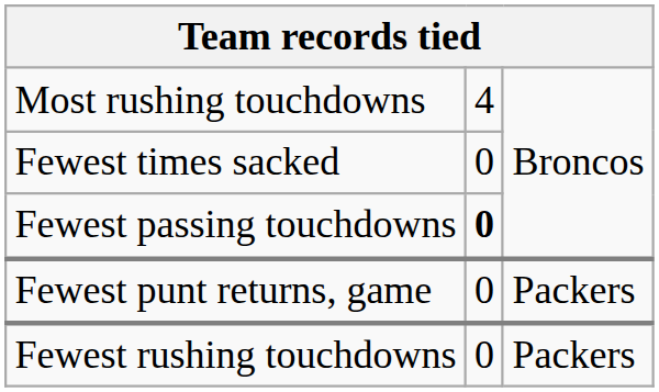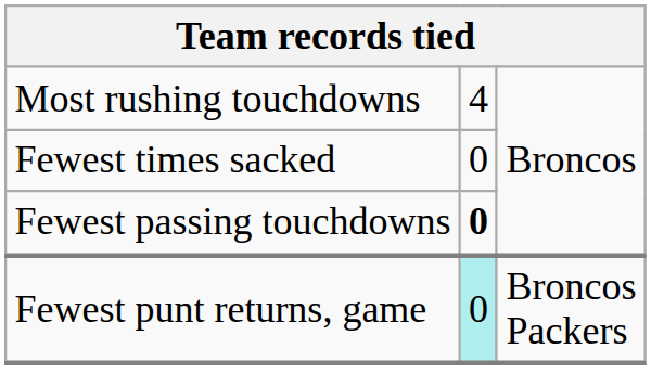Fewest punt returns, game | column 2: no background -> paleturquoise background
Fewest punt returns, game | column 3: Packers -> Broncos Packers
- row: Fewest rushing touchdowns | 0 | Packers
